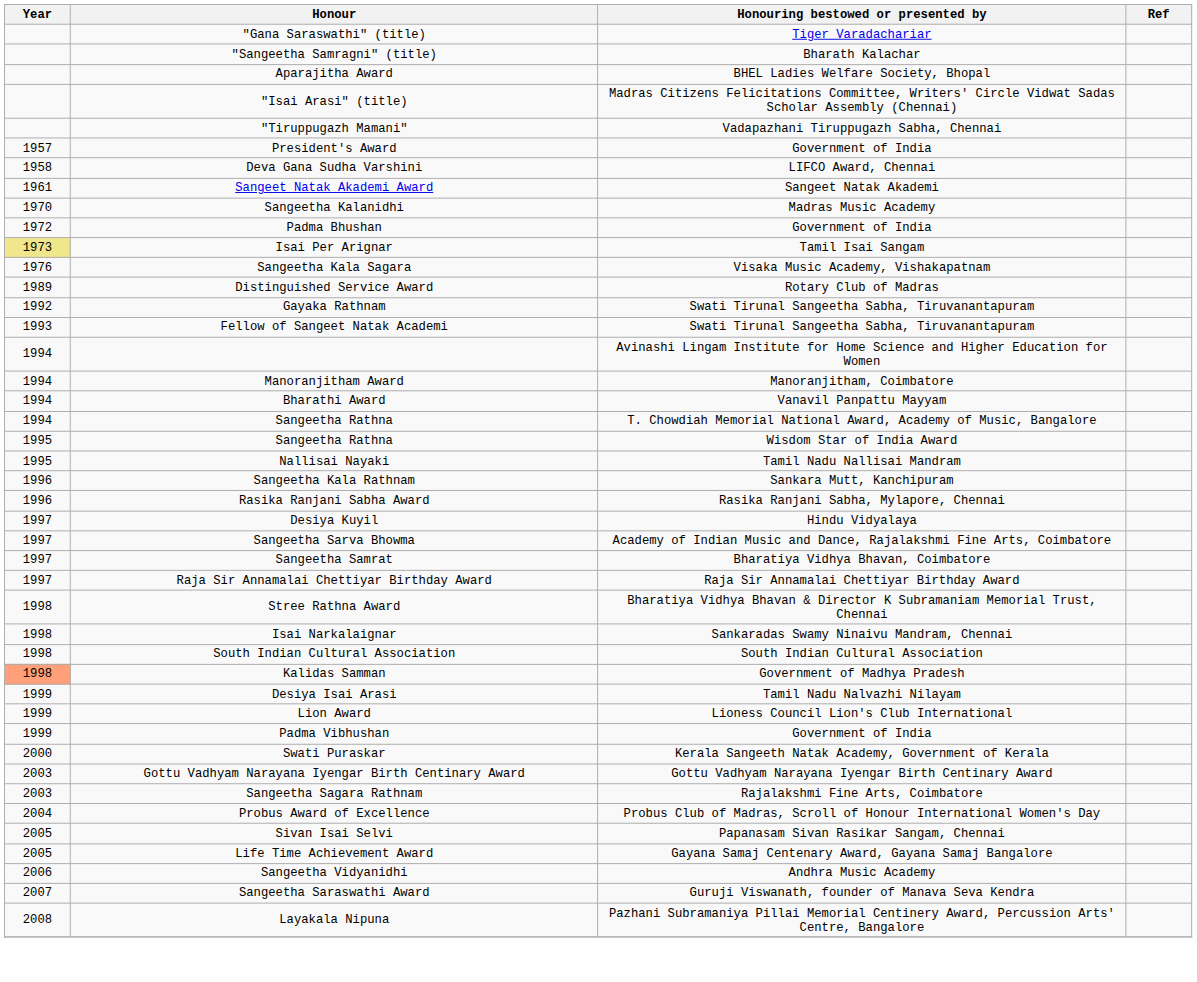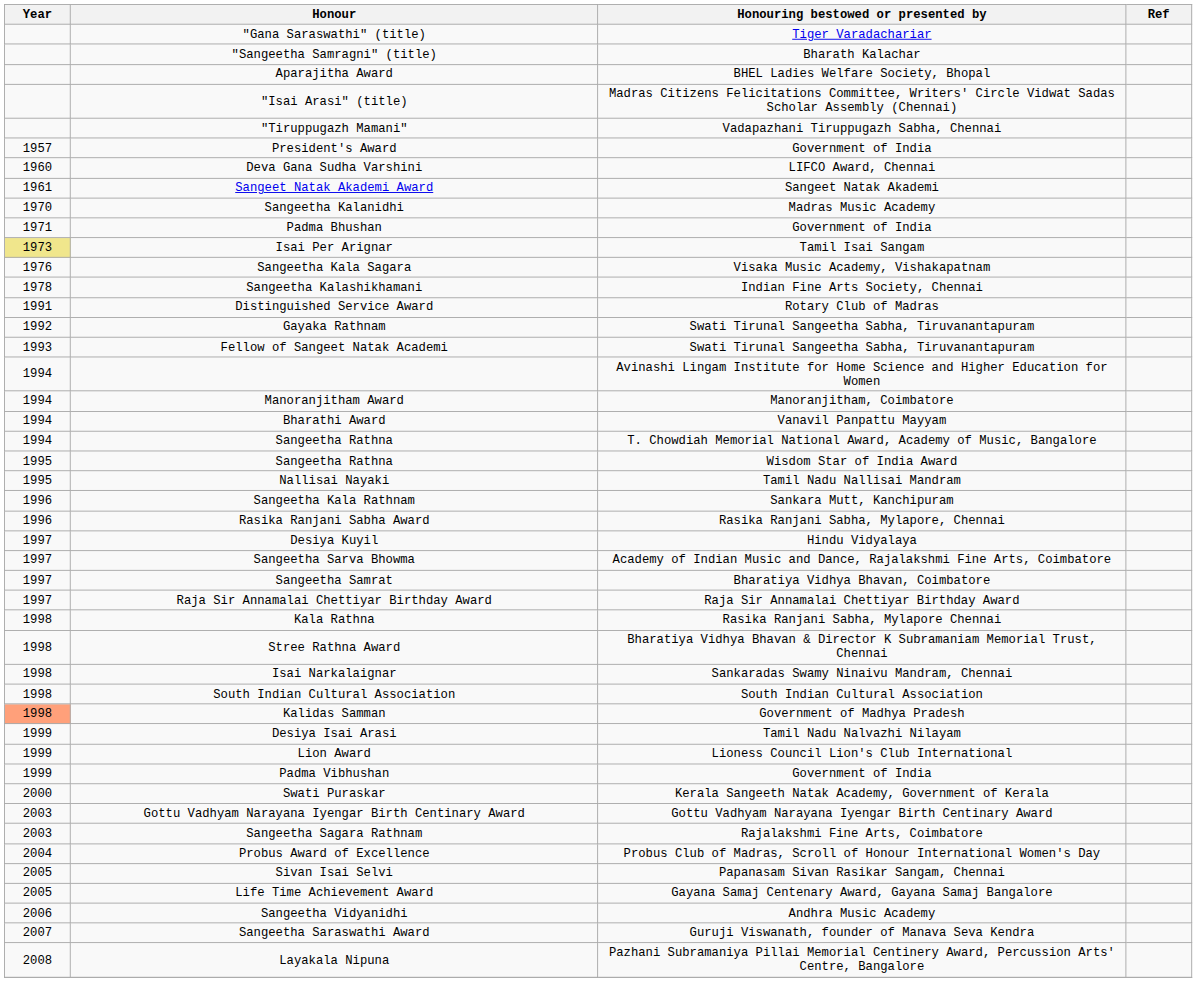Deva Gana Sudha Varshini | Year: 1958 -> 1960
Padma Bhushan | Year: 1972 -> 1971
+ row: 1978 | Sangeetha Kalashikhamani | Indian Fine Arts Society, Chennai
Distinguished Service Award | Year: 1989 -> 1991
+ row: 1998 | Kala Rathna | Rasika Ranjani Sabha, Mylapore Chennai
